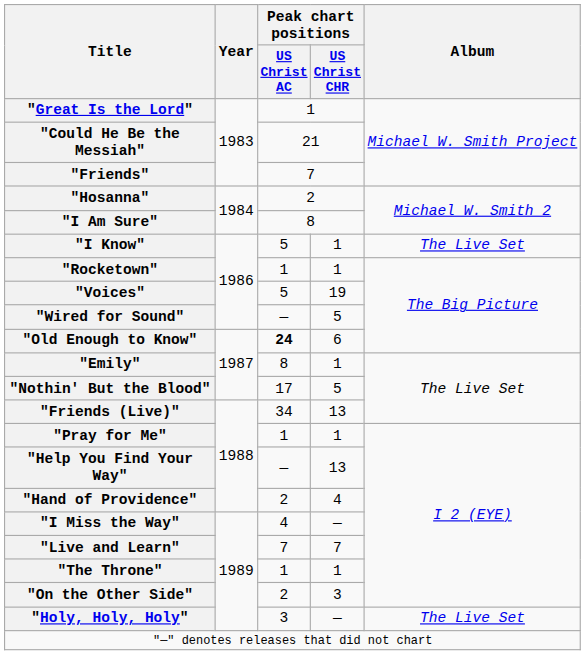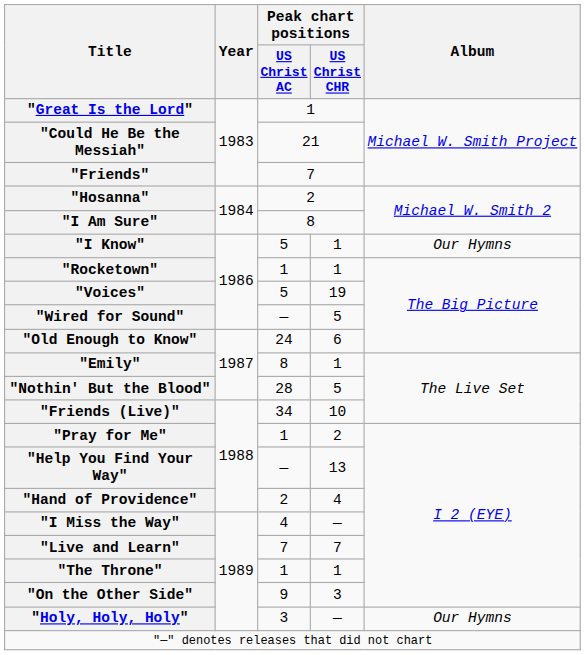"I Know" | Album: The Live Set -> Our Hymns
"Old Enough to Know" | Peak chart positions / US Christ AC: bold -> normal
"Nothin' But the Blood" | Peak chart positions / US Christ AC: 17 -> 28
"Friends (Live)" | Peak chart positions / US Christ CHR: 13 -> 10
"Pray for Me" | Peak chart positions / US Christ CHR: 1 -> 2
"On the Other Side" | Peak chart positions / US Christ AC: 2 -> 9
"Holy, Holy, Holy" | Album: The Live Set -> Our Hymns
